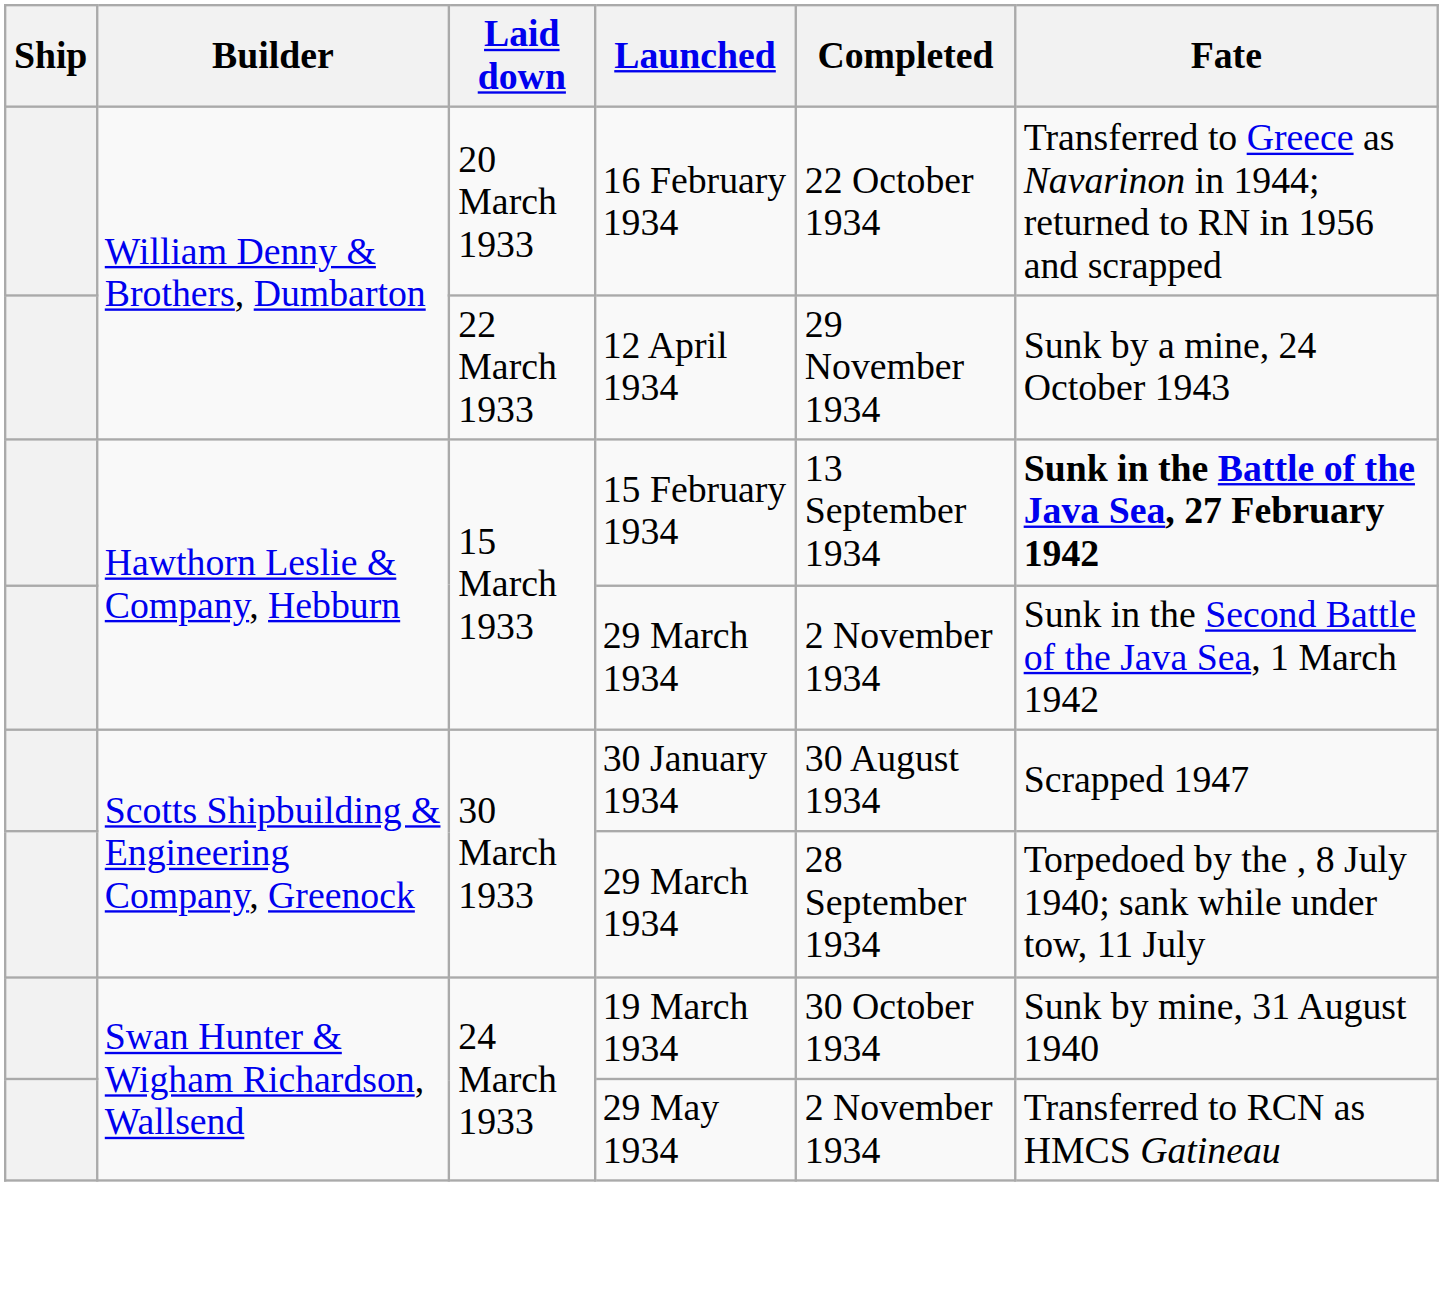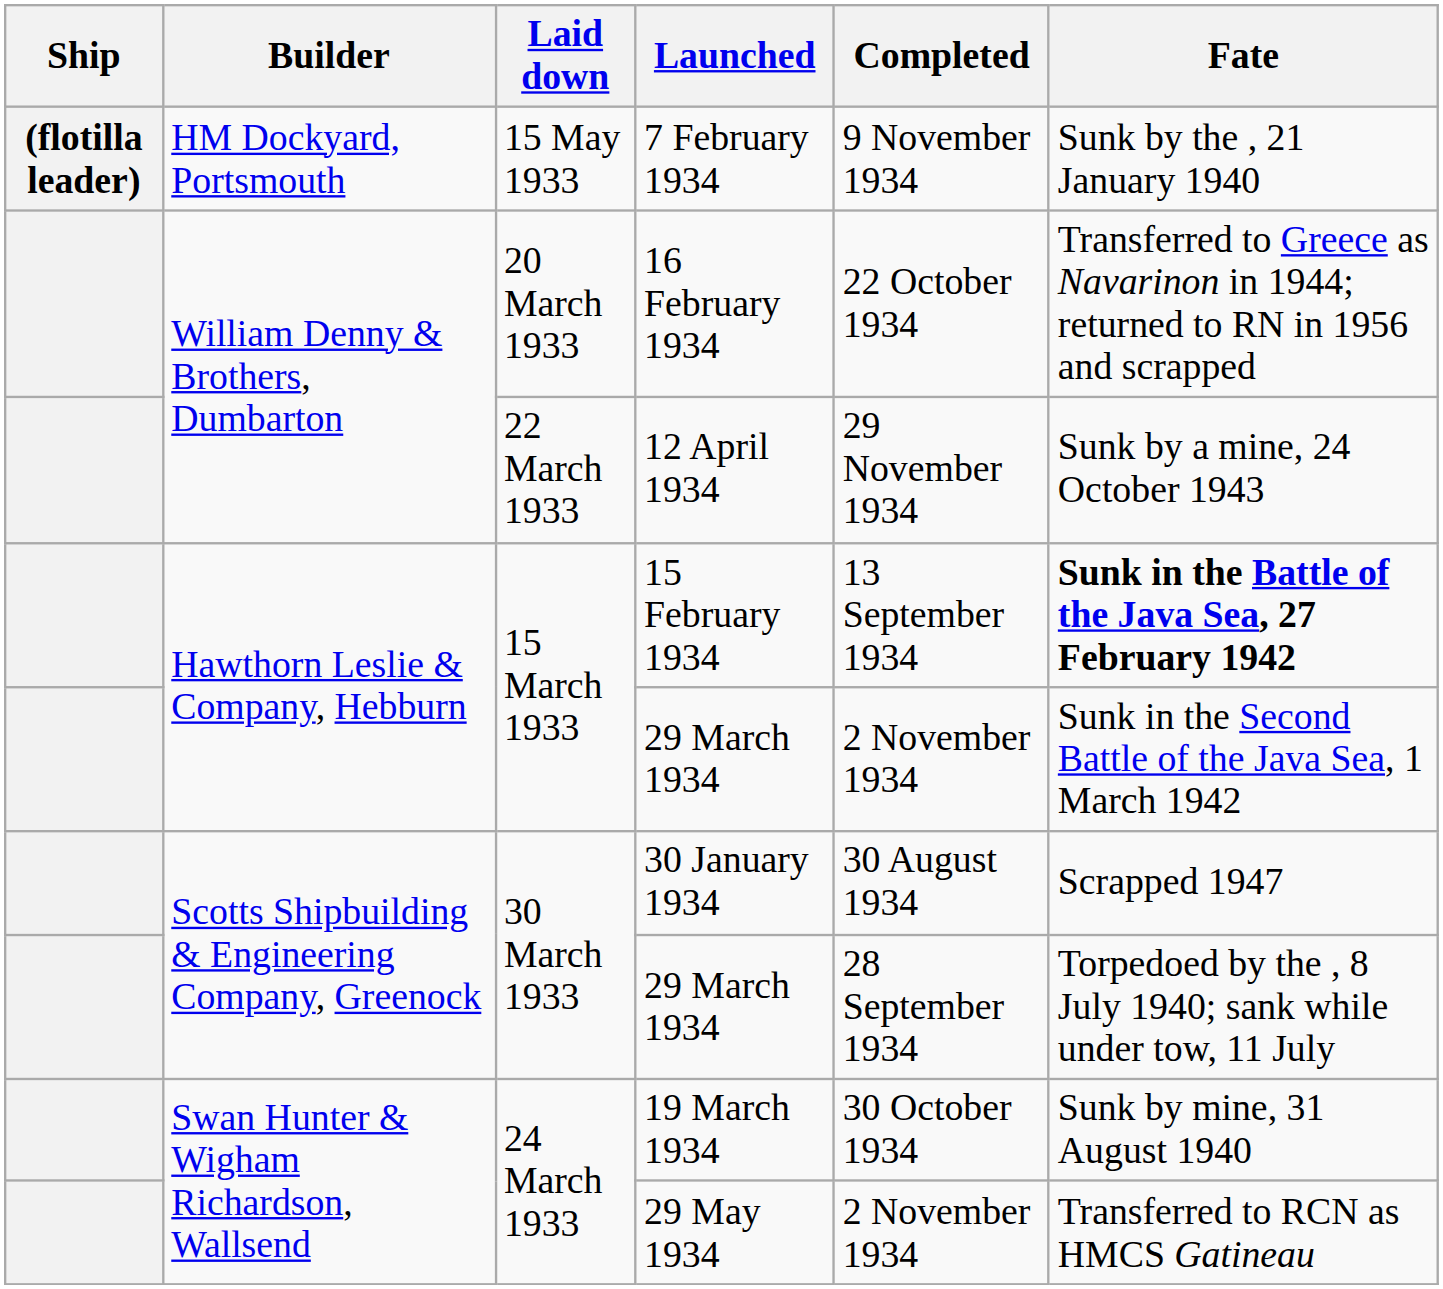+ row: (flotilla leader) | HM Dockyard, Portsmouth | 15 May 1933 | 7 February 1934 | 9 November 1934 | Sunk by the , 21 January 1940
